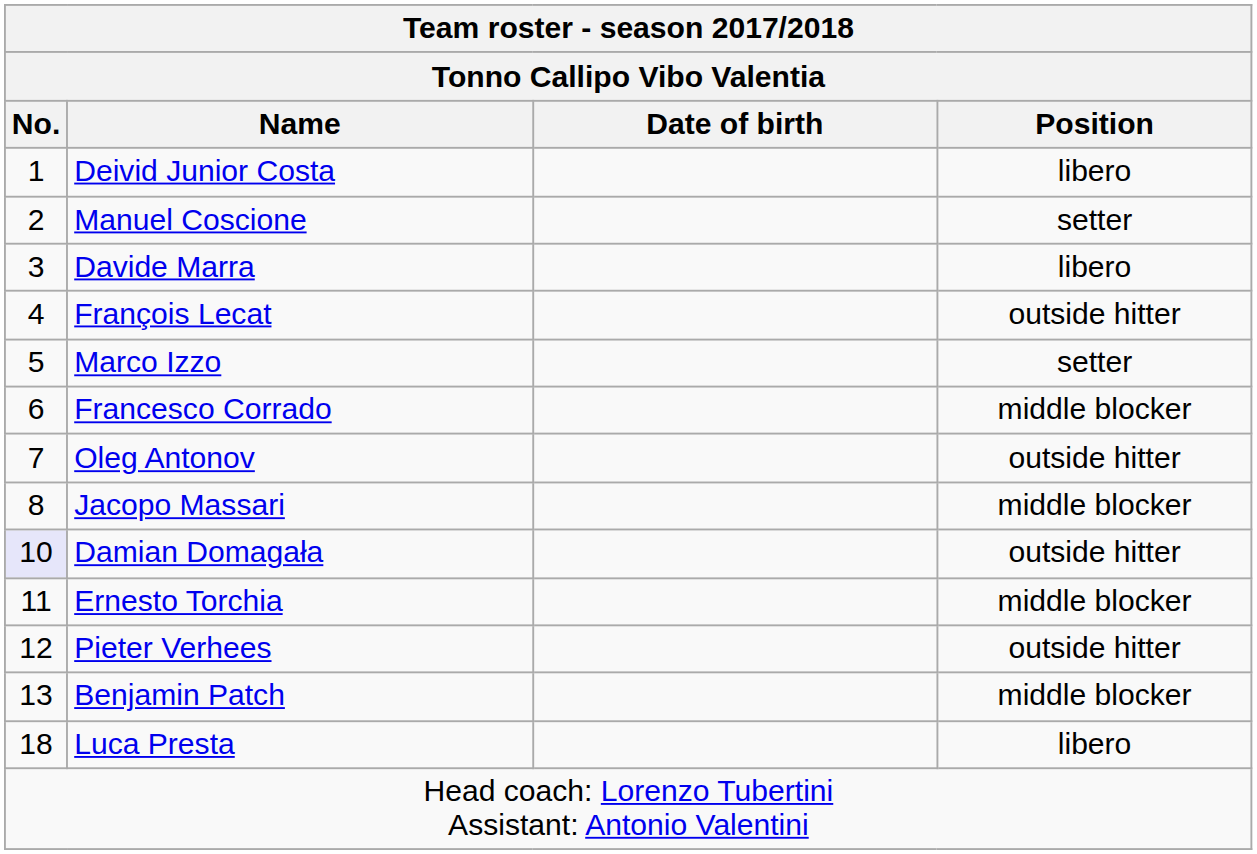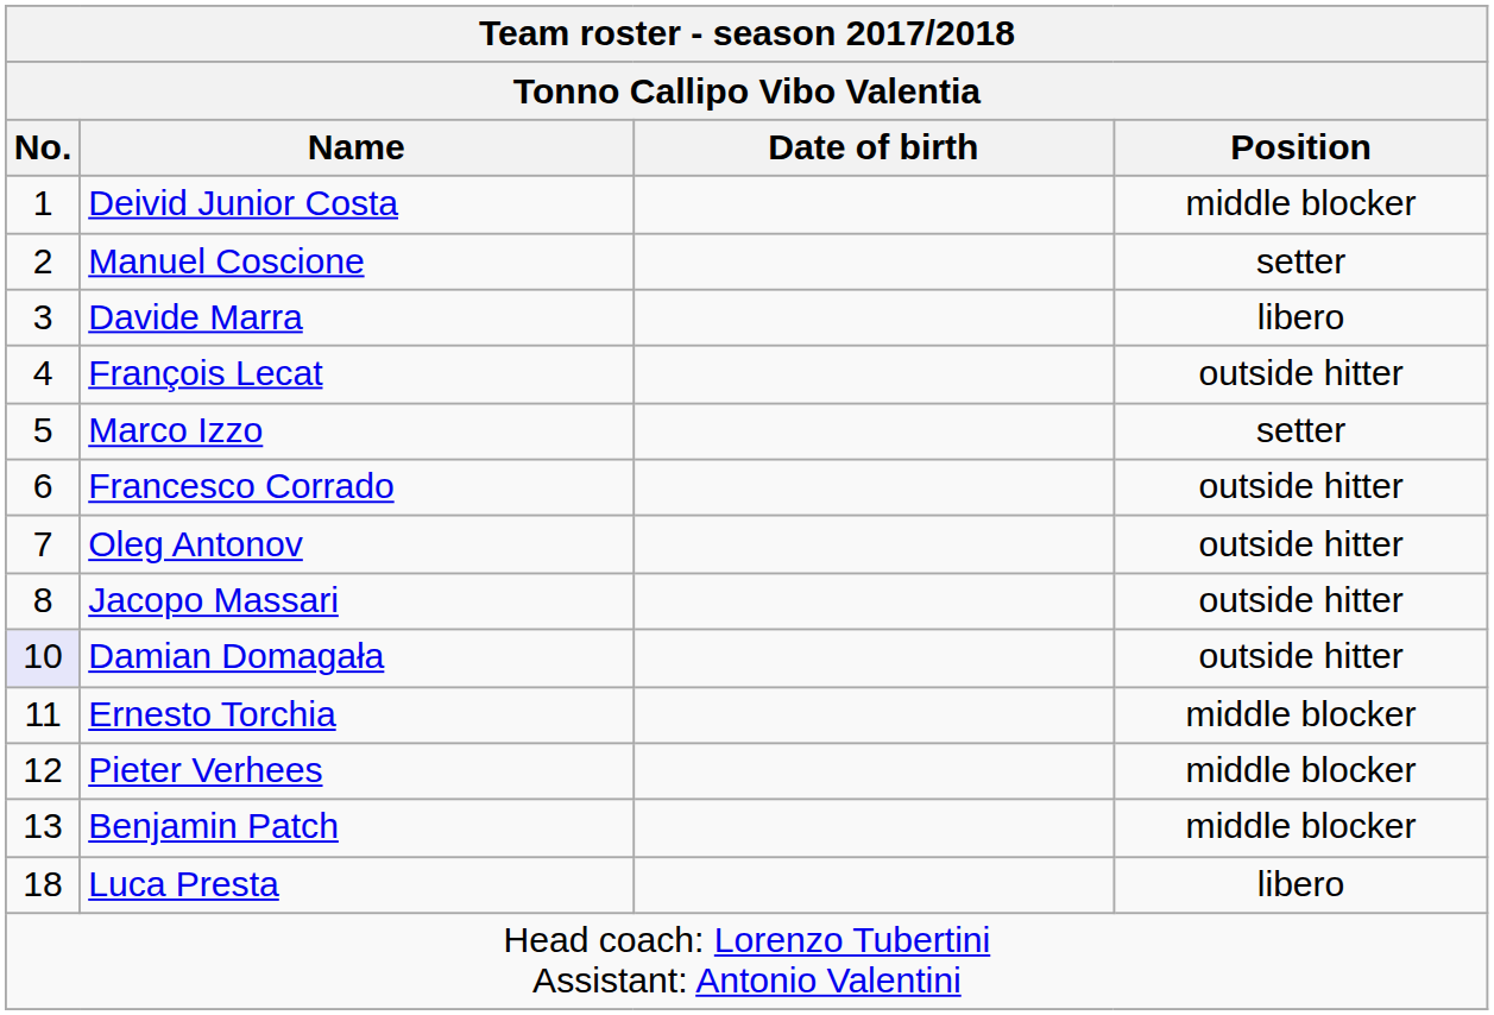Deivid Junior Costa | Position: libero -> middle blocker
Francesco Corrado | Position: middle blocker -> outside hitter
Jacopo Massari | Position: middle blocker -> outside hitter
Pieter Verhees | Position: outside hitter -> middle blocker
